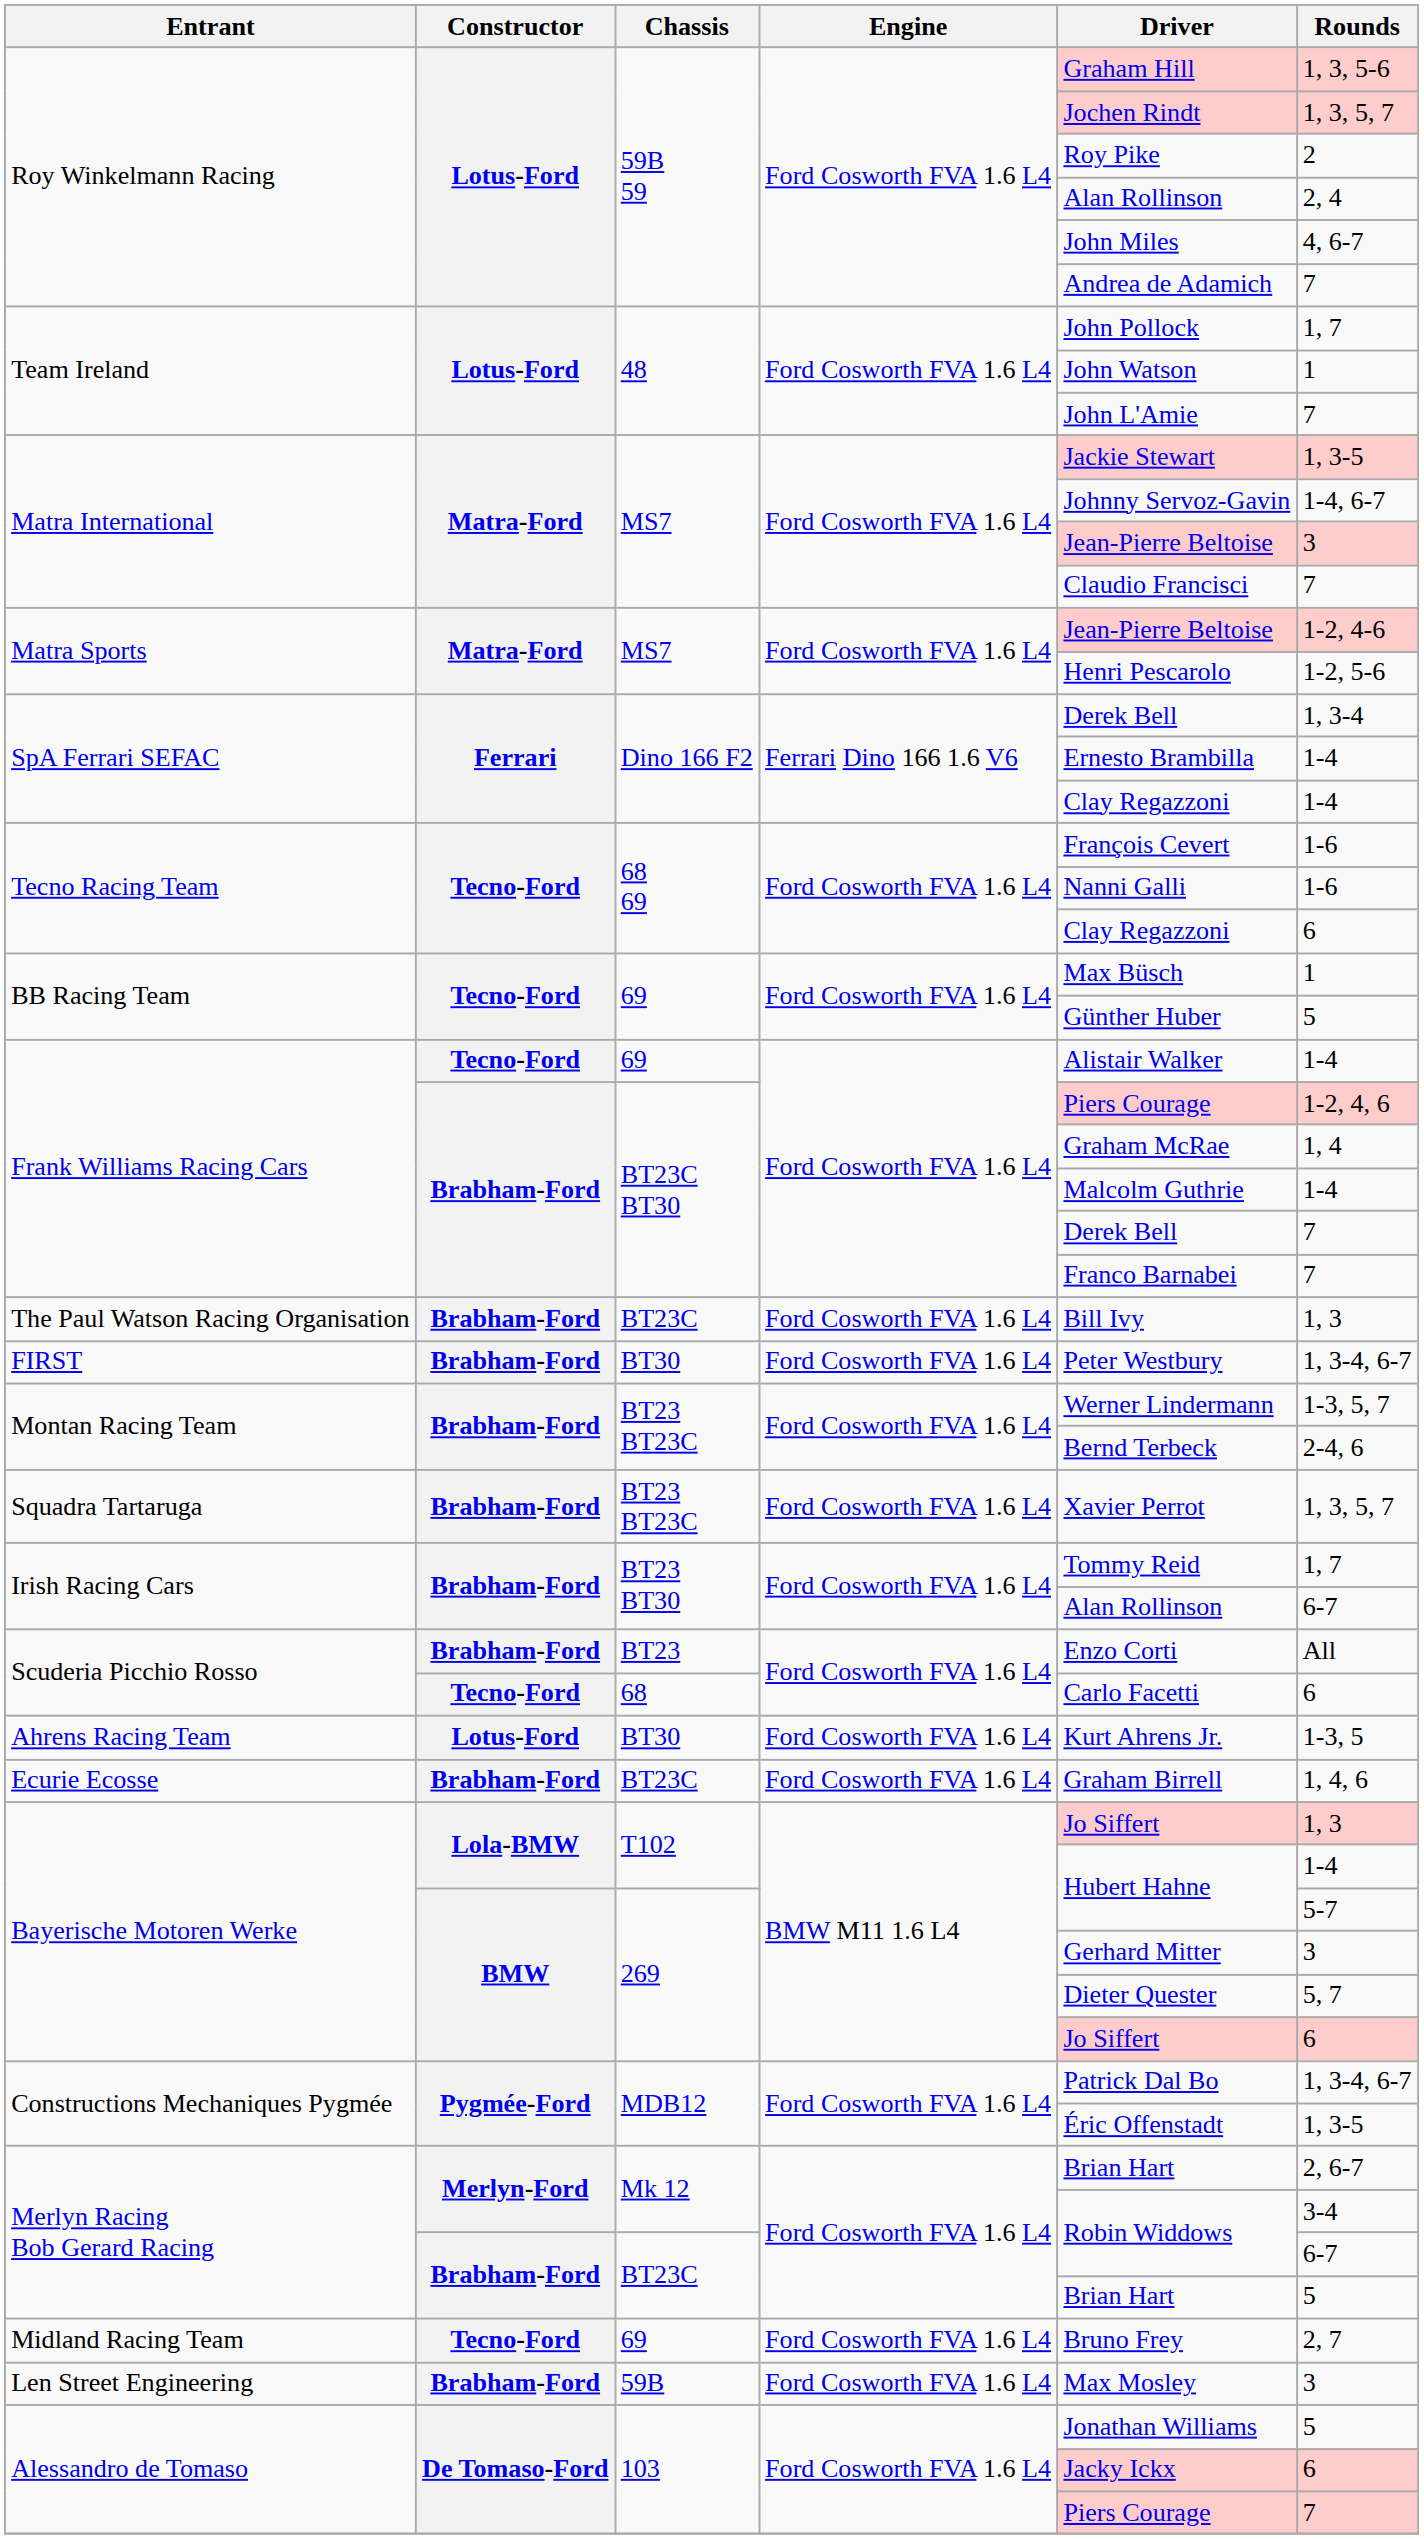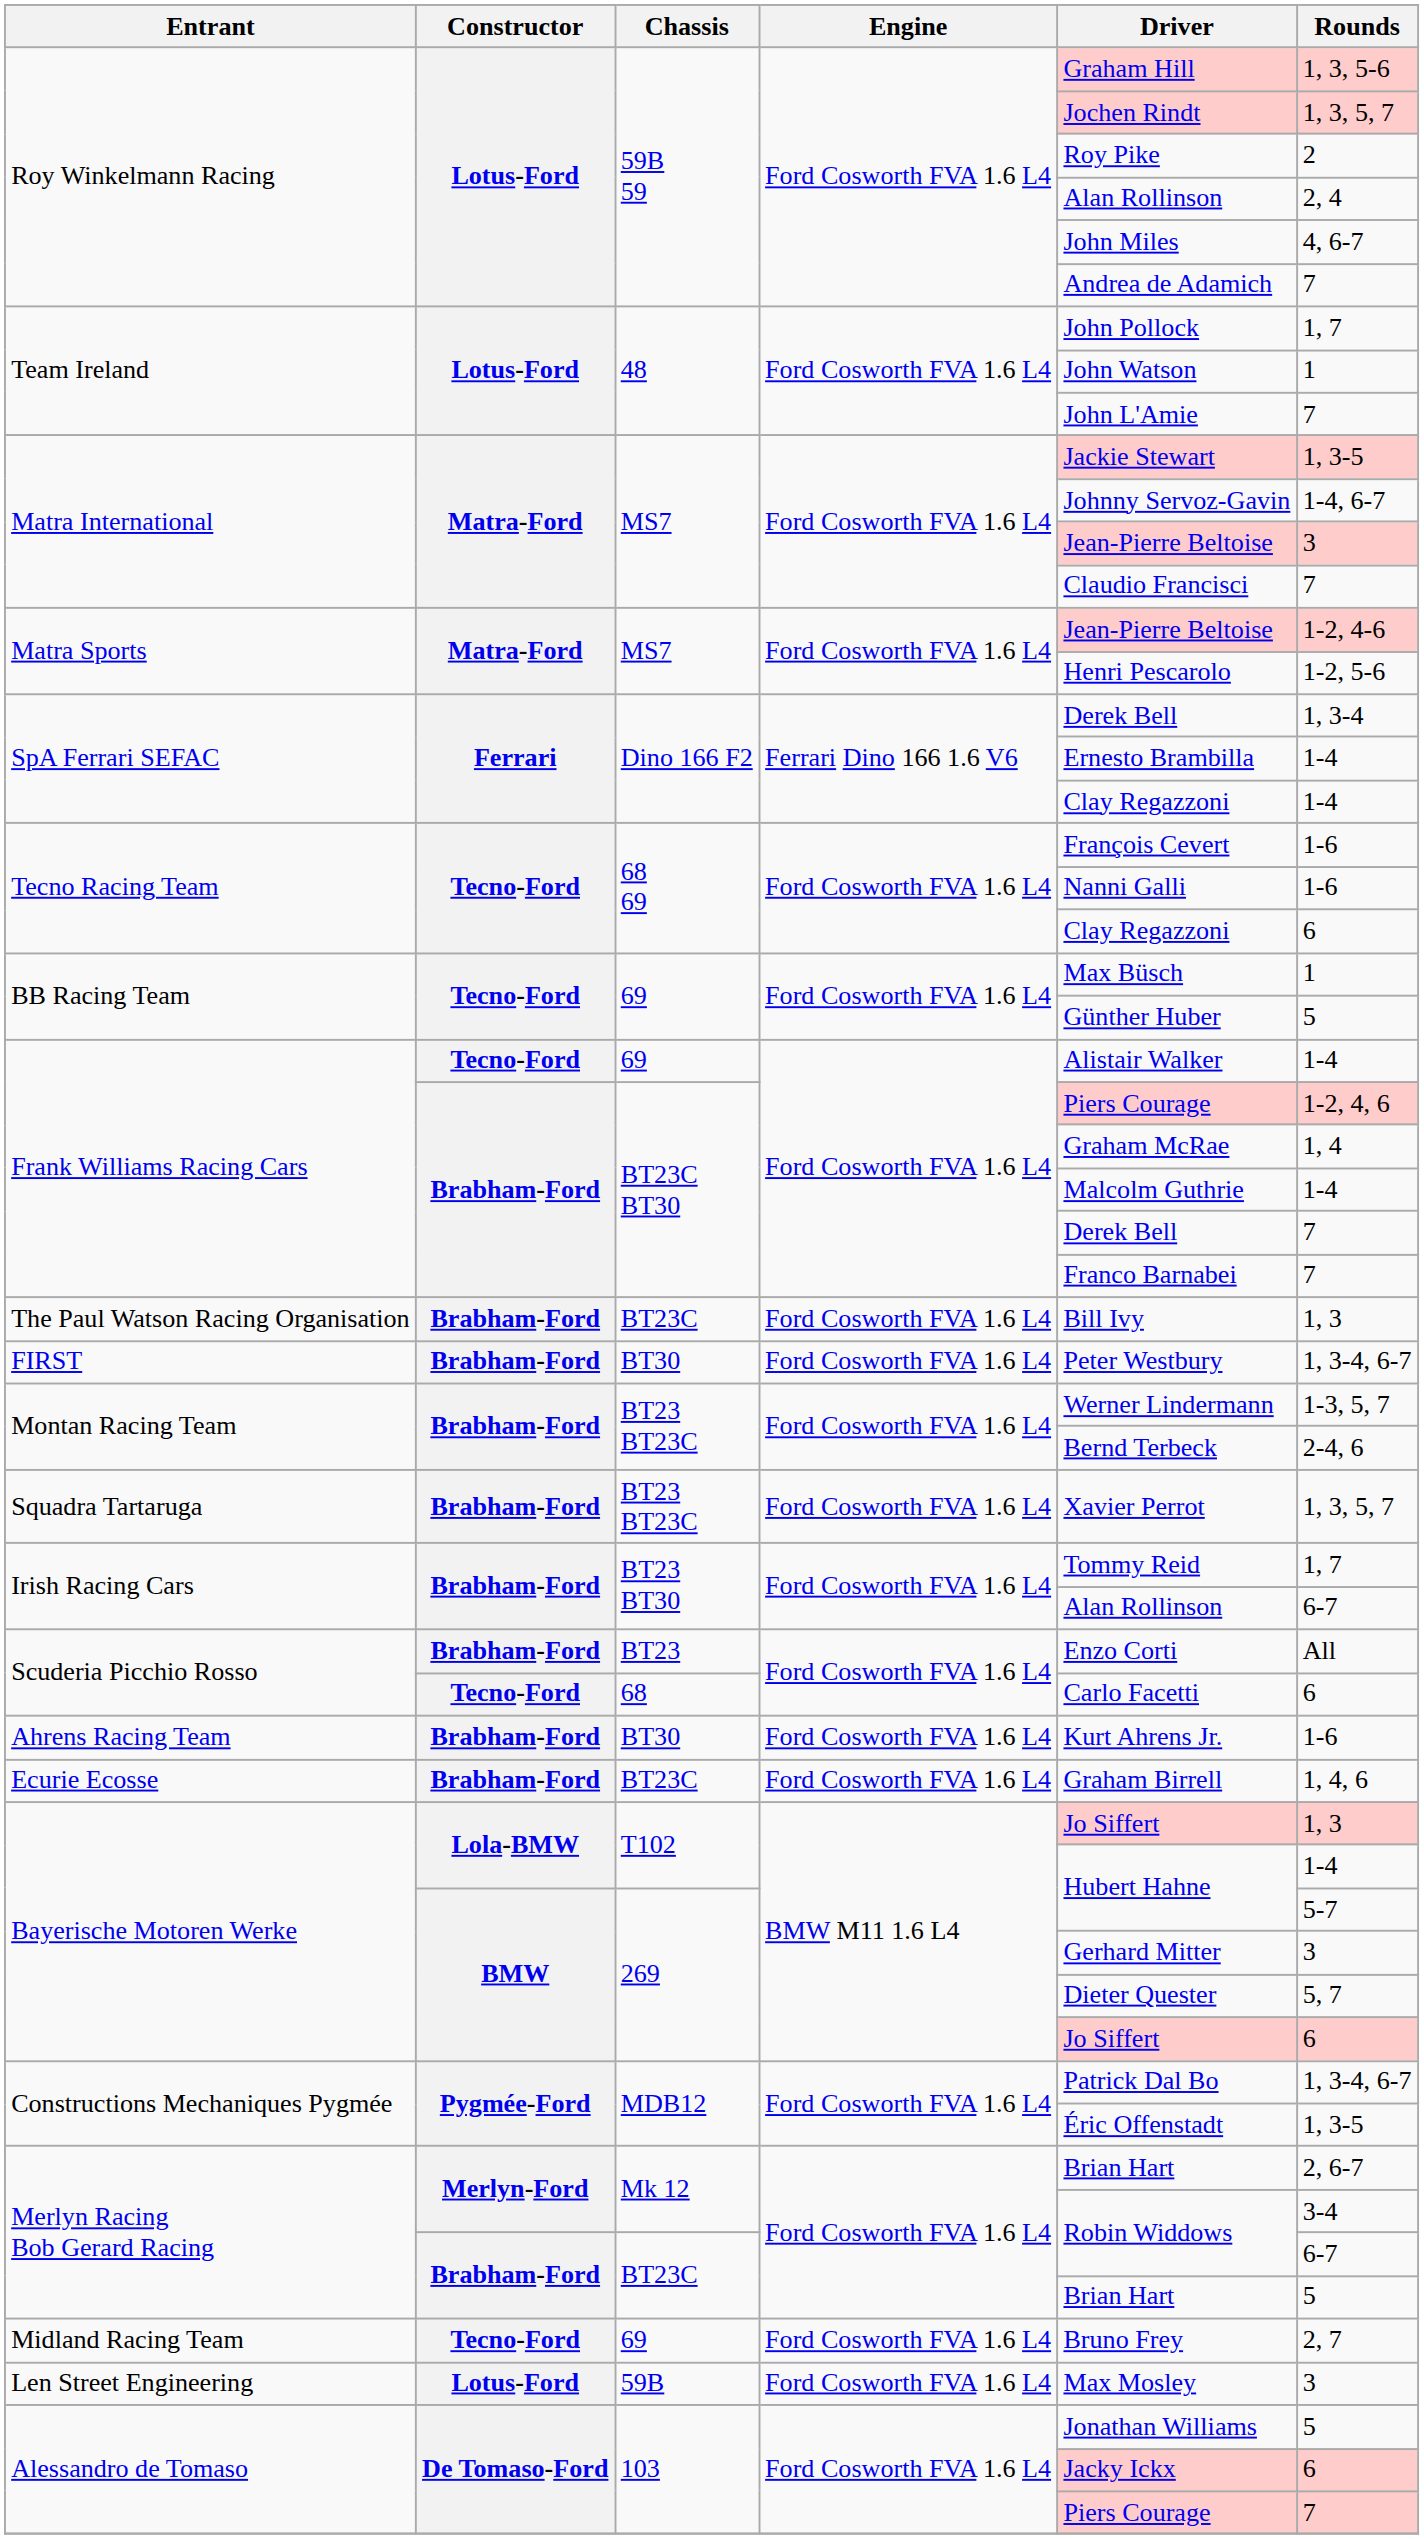Ahrens Racing Team | Constructor: Lotus-Ford -> Brabham-Ford
Ahrens Racing Team | Rounds: 1-3, 5 -> 1-6
Len Street Engineering | Constructor: Brabham-Ford -> Lotus-Ford
